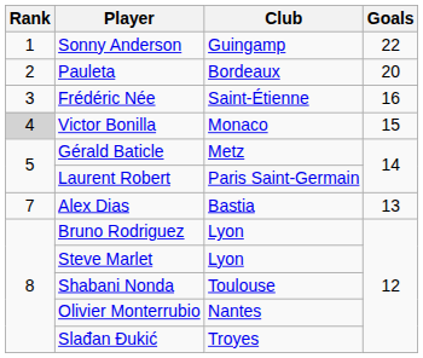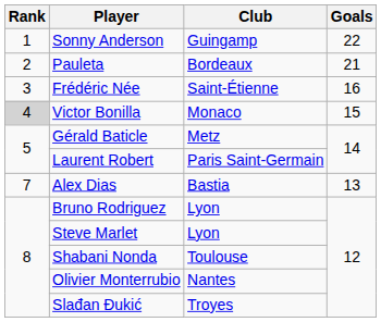Pauleta | Goals: 20 -> 21
